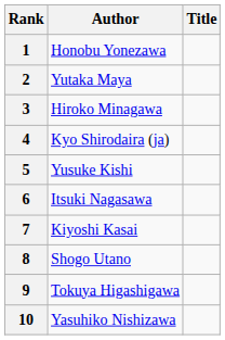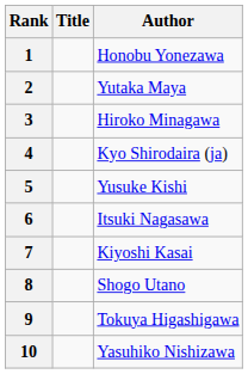columns swapped: Author <-> Title
